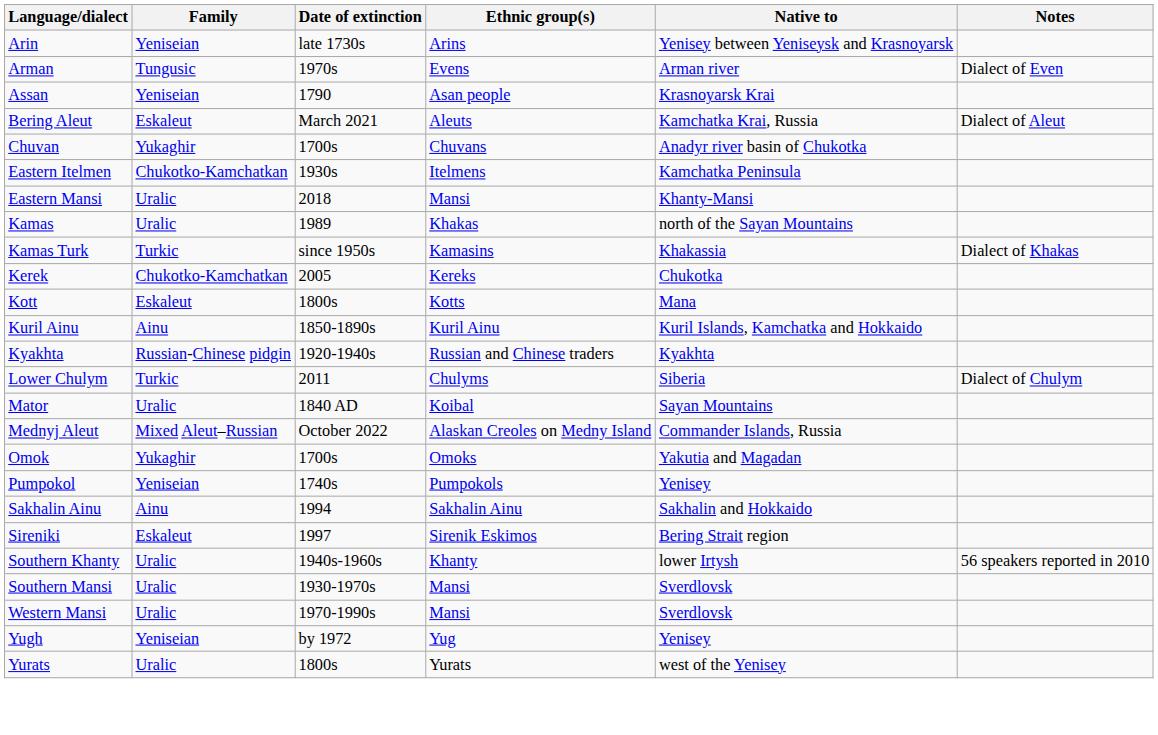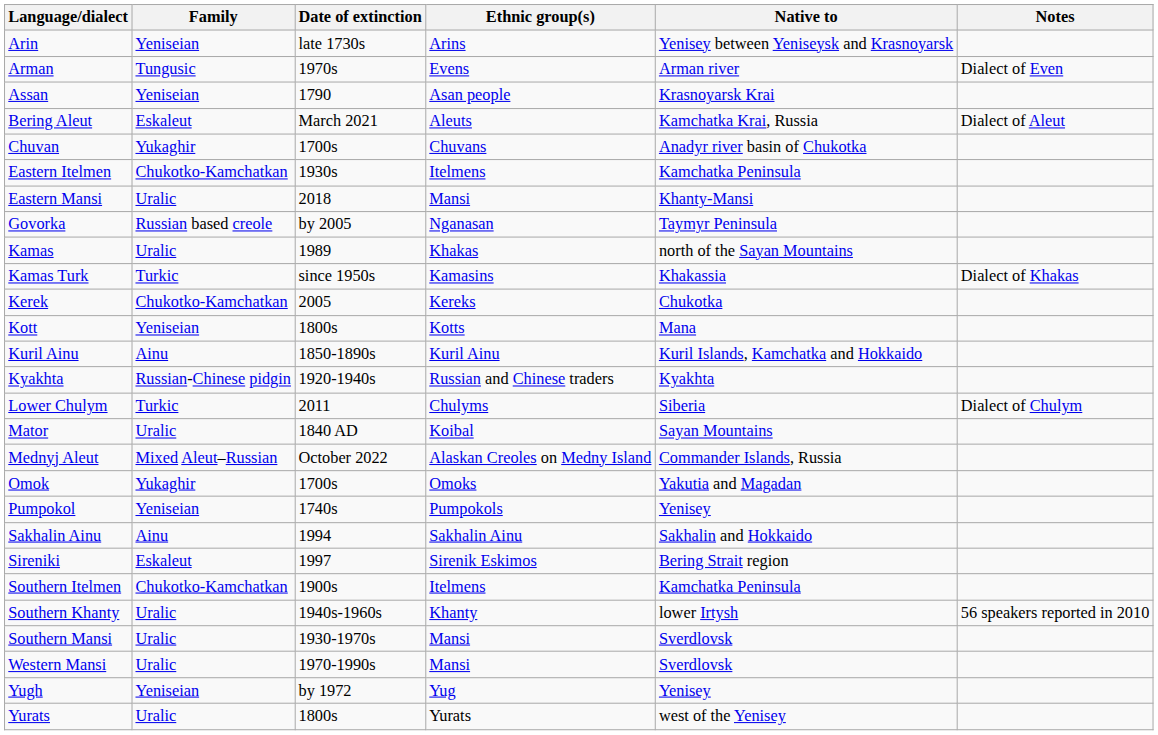+ row: Govorka | Russian based creole | by 2005 | Nganasan | Taymyr Peninsula
Kott | Family: Eskaleut -> Yeniseian
+ row: Southern Itelmen | Chukotko-Kamchatkan | 1900s | Itelmens | Kamchatka Peninsula
